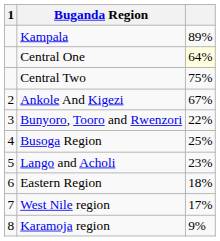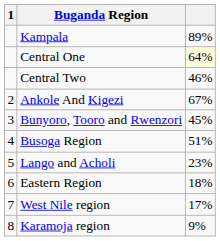Central Two | column 3: 75% -> 46%
Bunyoro, Tooro and Rwenzori | column 3: 22% -> 45%
Busoga Region | column 3: 25% -> 51%
